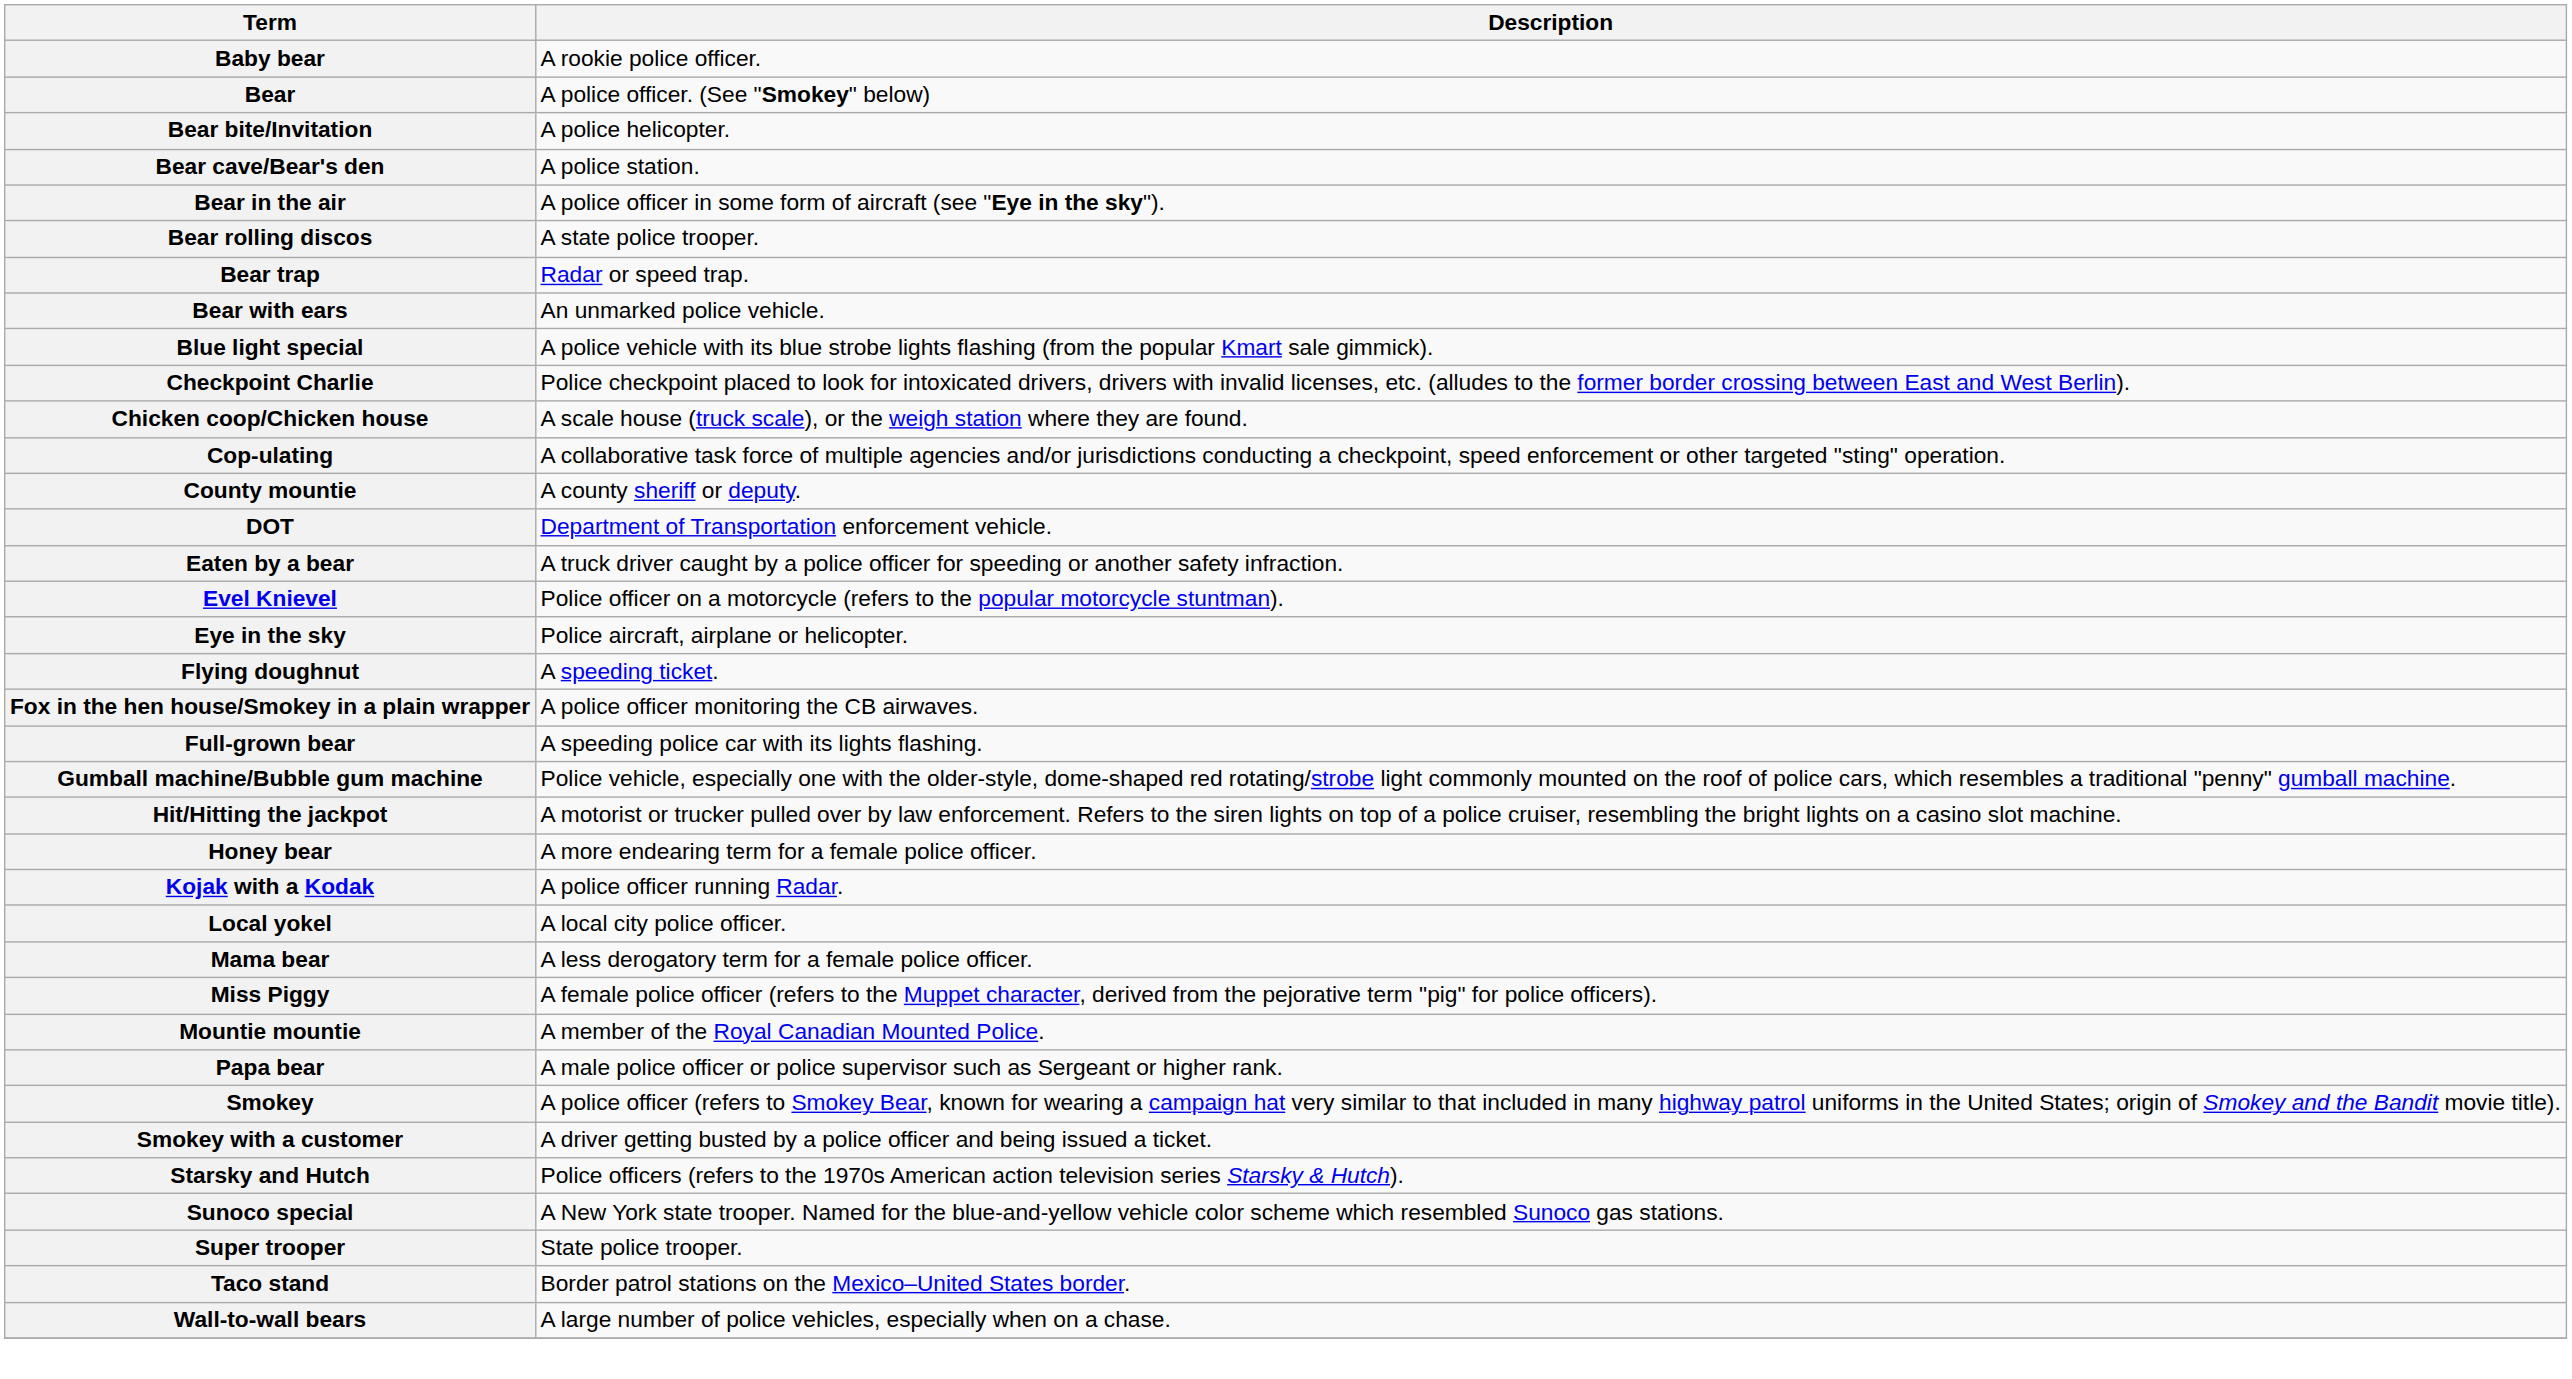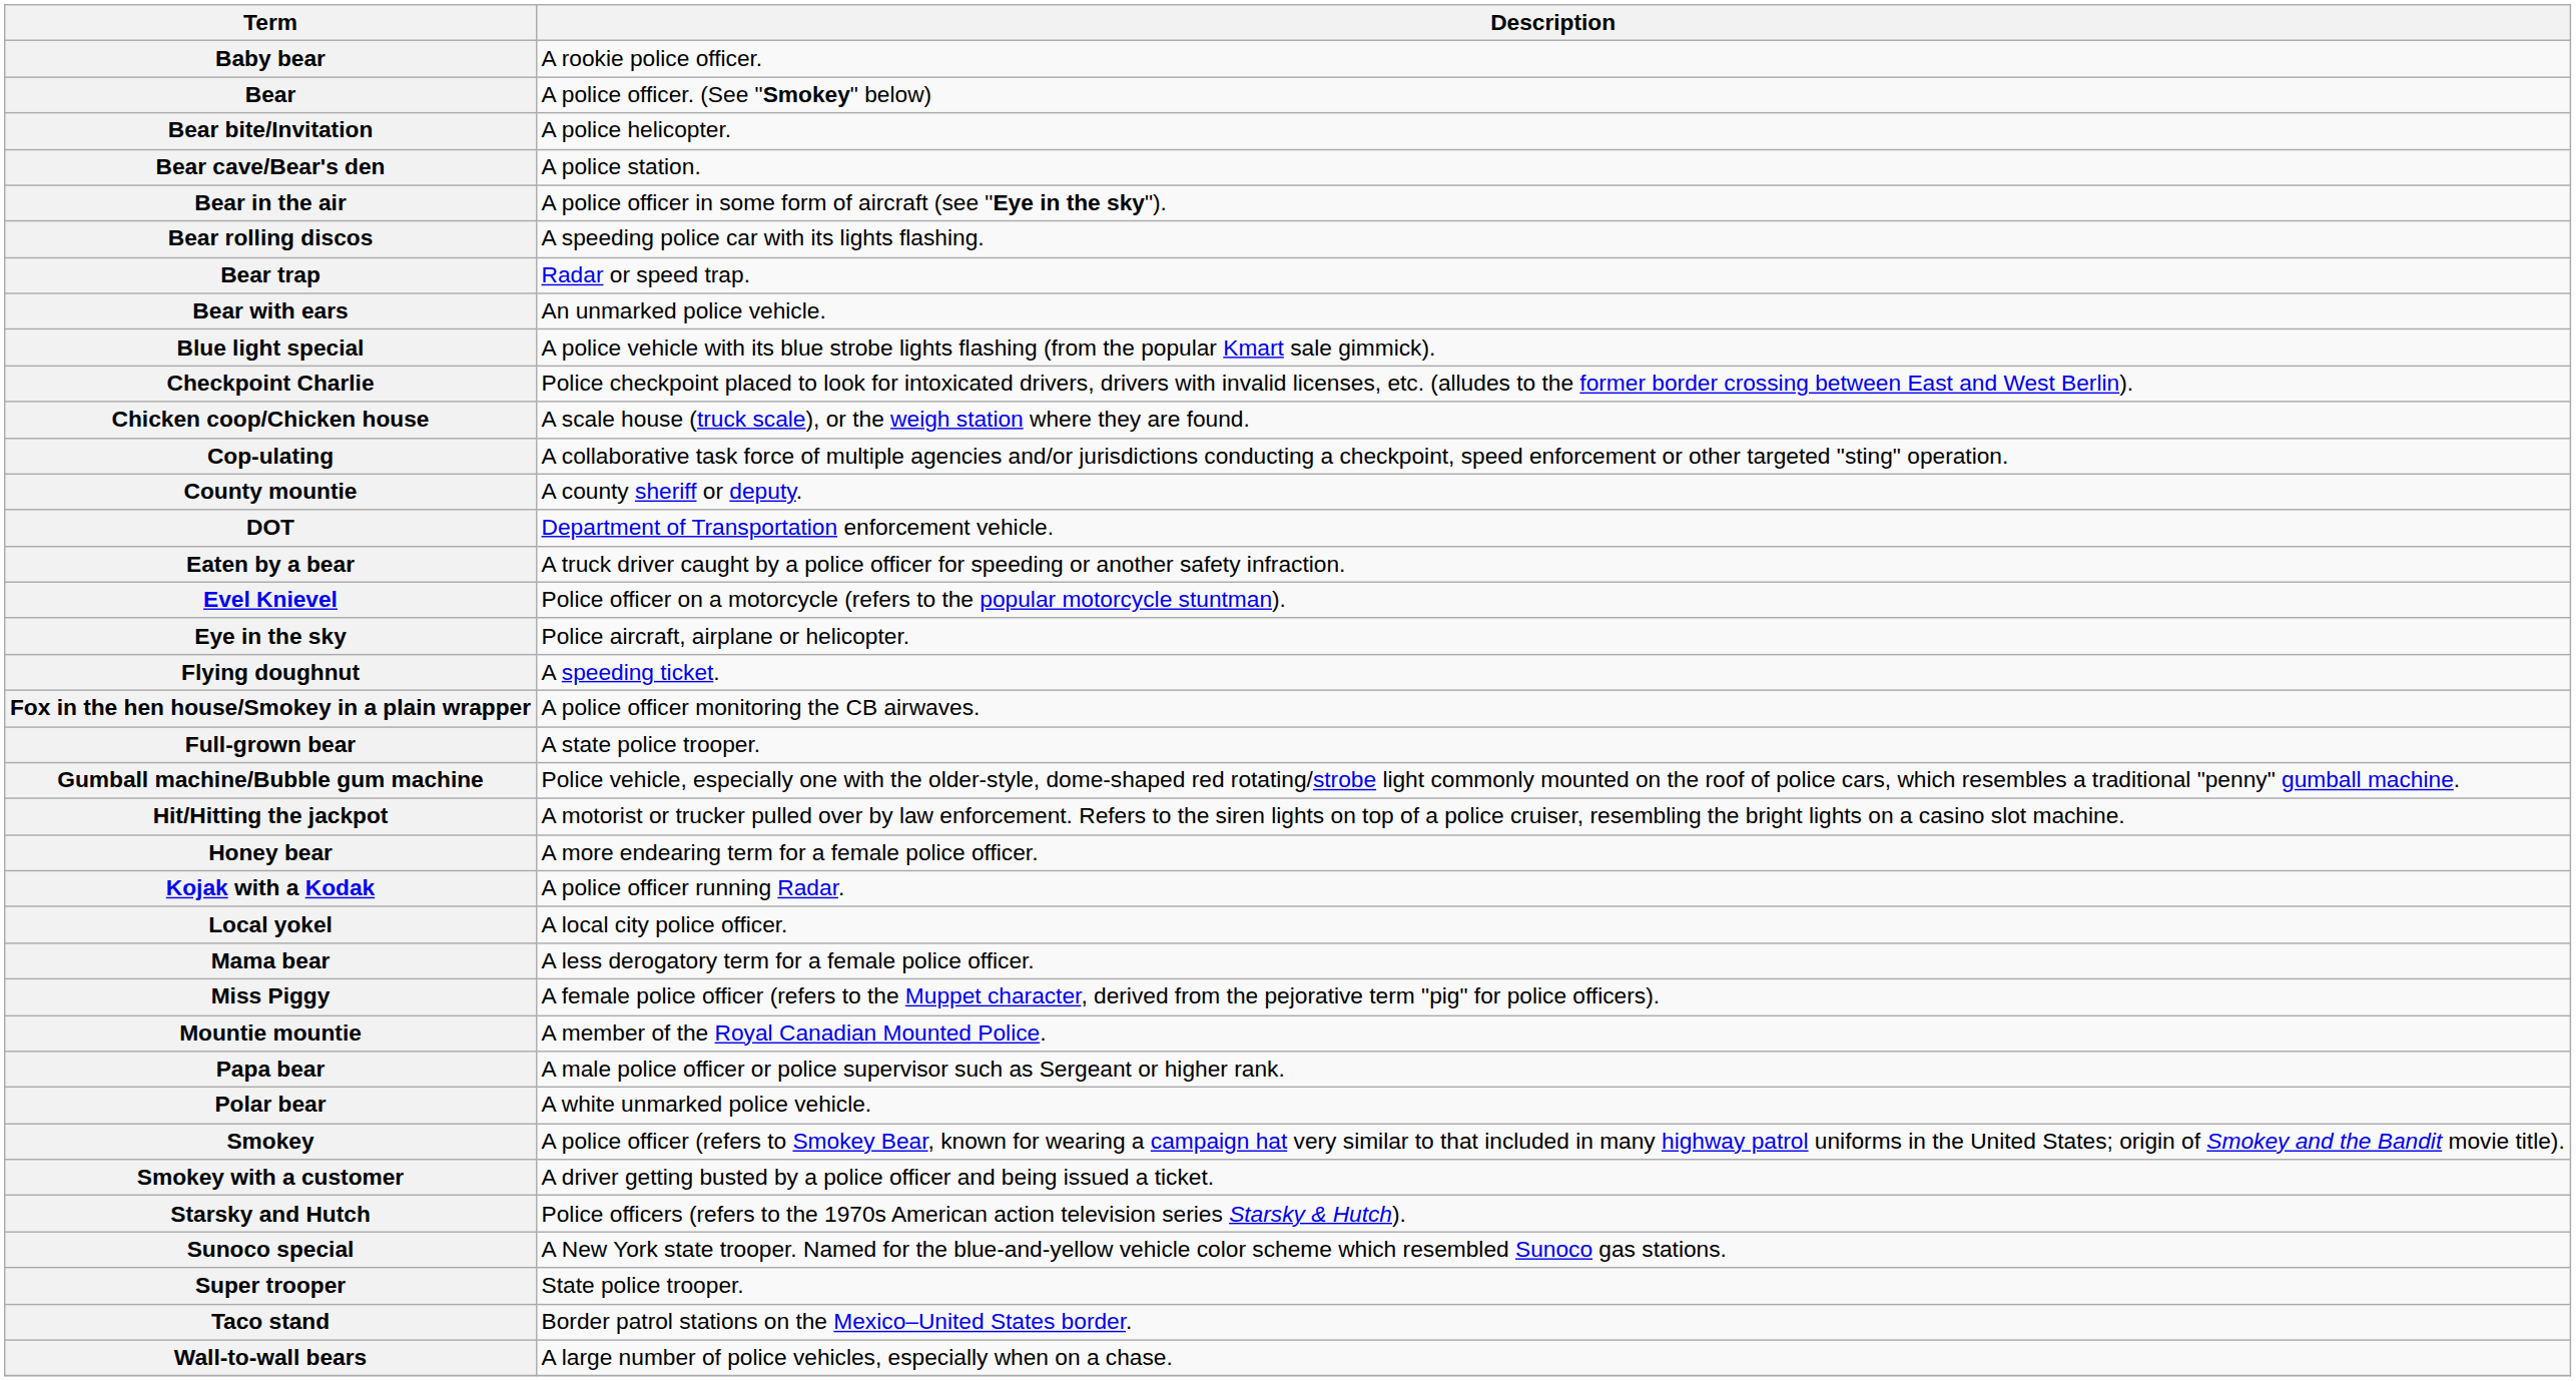Bear rolling discos | Description: A state police trooper. -> A speeding police car with its lights flashing.
Full-grown bear | Description: A speeding police car with its lights flashing. -> A state police trooper.
+ row: Polar bear | A white unmarked police vehicle.
